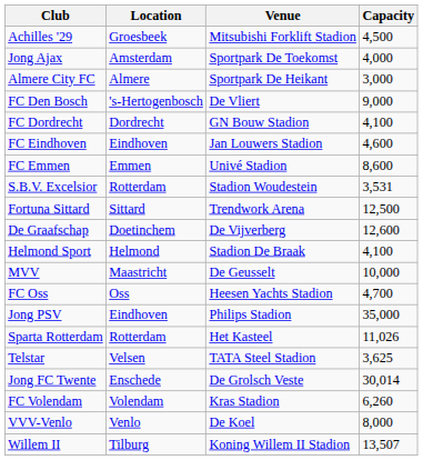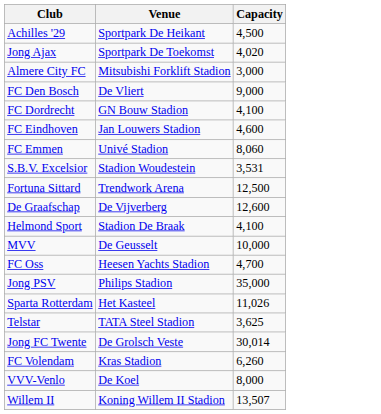- column: Location | Groesbeek | Amsterdam | Almere | 's-Hertogenbosch | Dordrecht | Eindhoven | Emmen | Rotterdam | Sittard | Doetinchem | Helmond | Maastricht | Oss | Eindhoven | Rotterdam | Velsen | Enschede | Volendam | Venlo | Tilburg
Achilles '29 | Venue: Mitsubishi Forklift Stadion -> Sportpark De Heikant
Jong Ajax | Capacity: 4,000 -> 4,020
Almere City FC | Venue: Sportpark De Heikant -> Mitsubishi Forklift Stadion
FC Emmen | Capacity: 8,600 -> 8,060
